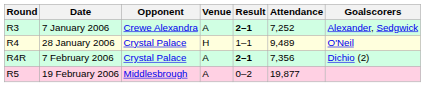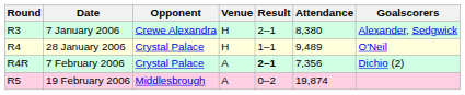7 January 2006 | Venue: A -> H
7 January 2006 | Result: bold -> normal
7 January 2006 | Attendance: 7,252 -> 8,380
19 February 2006 | Attendance: 19,877 -> 19,874
